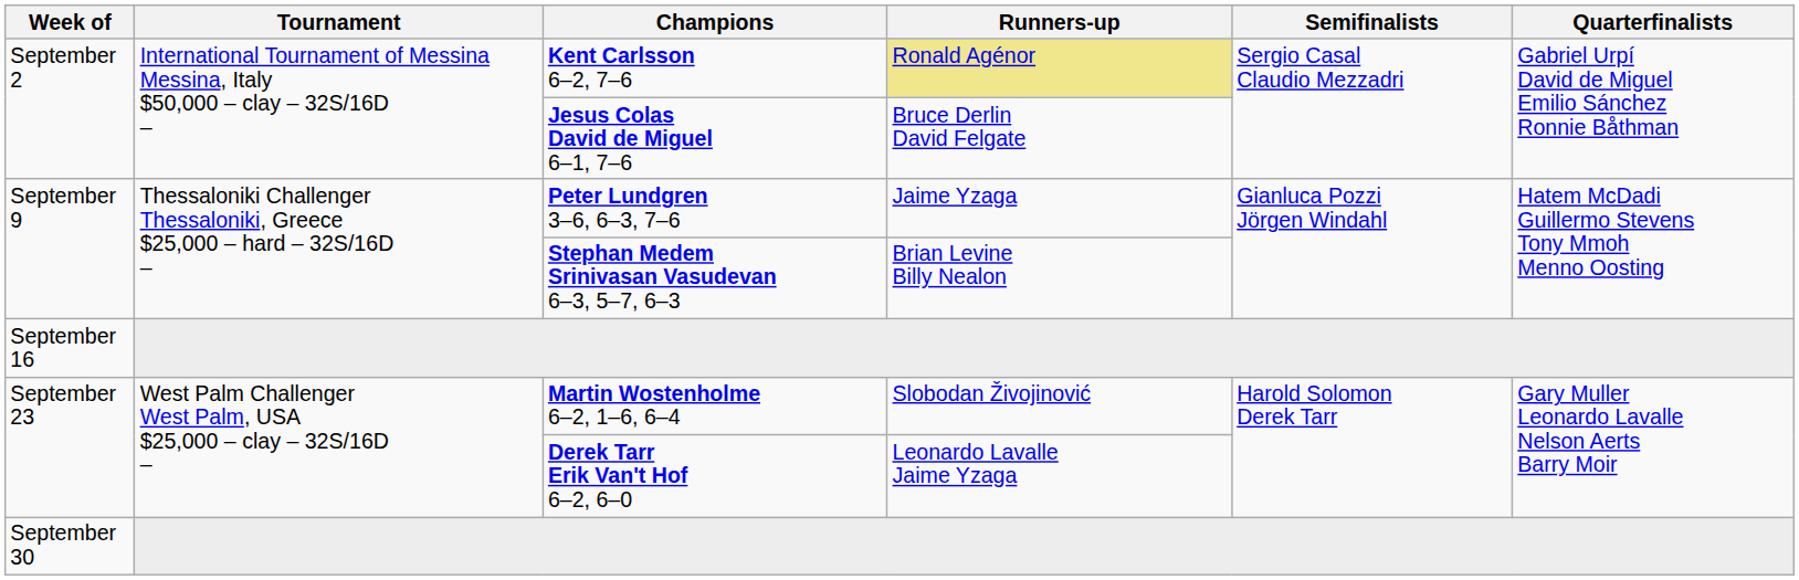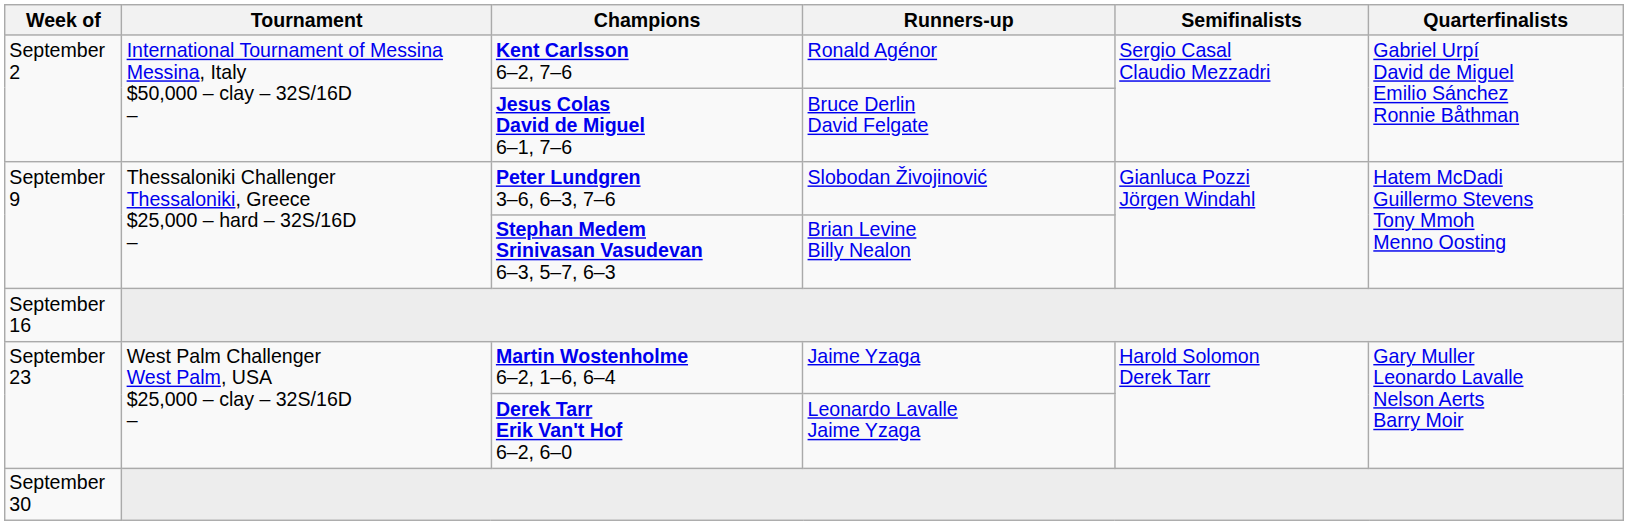Kent Carlsson 6–2, 7–6 | Runners-up: khaki background -> no background
Peter Lundgren 3–6, 6–3, 7–6 | Runners-up: Jaime Yzaga -> Slobodan Živojinović
Martin Wostenholme 6–2, 1–6, 6–4 | Runners-up: Slobodan Živojinović -> Jaime Yzaga
